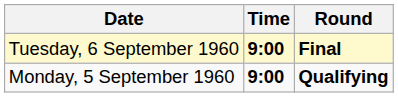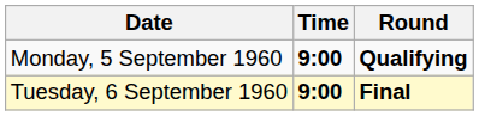rows swapped: Monday, 5 September 1960 <-> Tuesday, 6 September 1960
